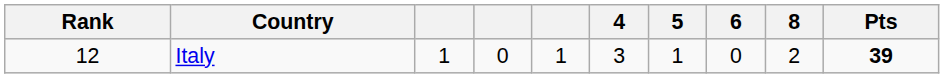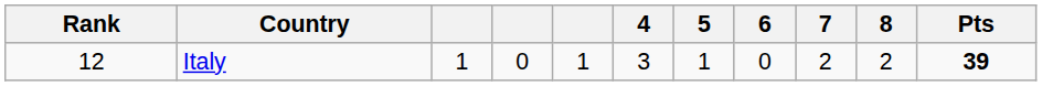+ column: 7 | 2
